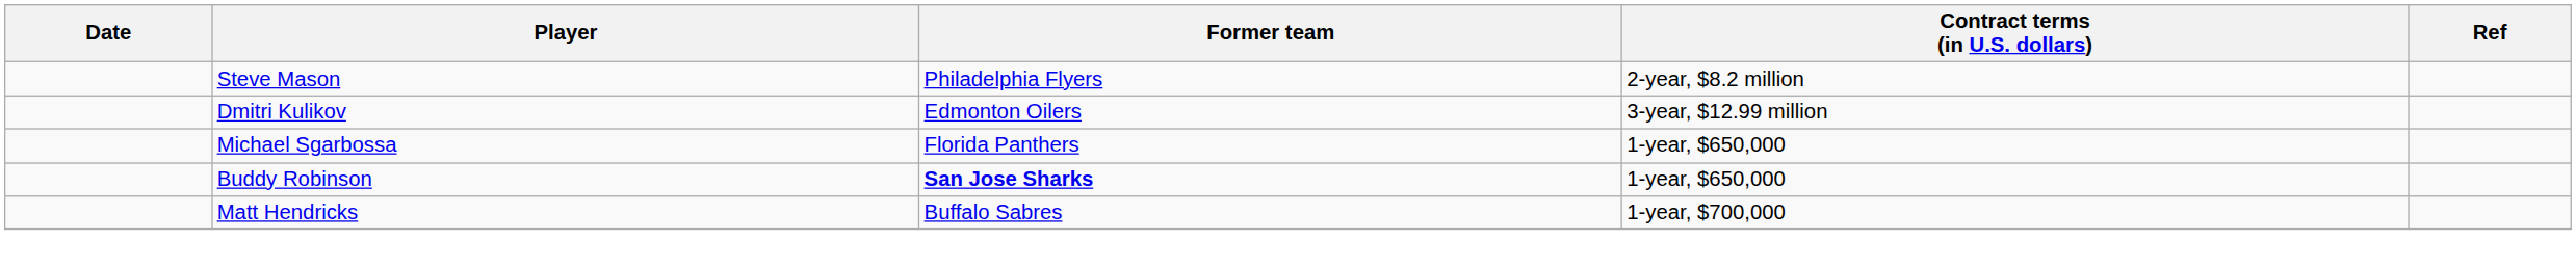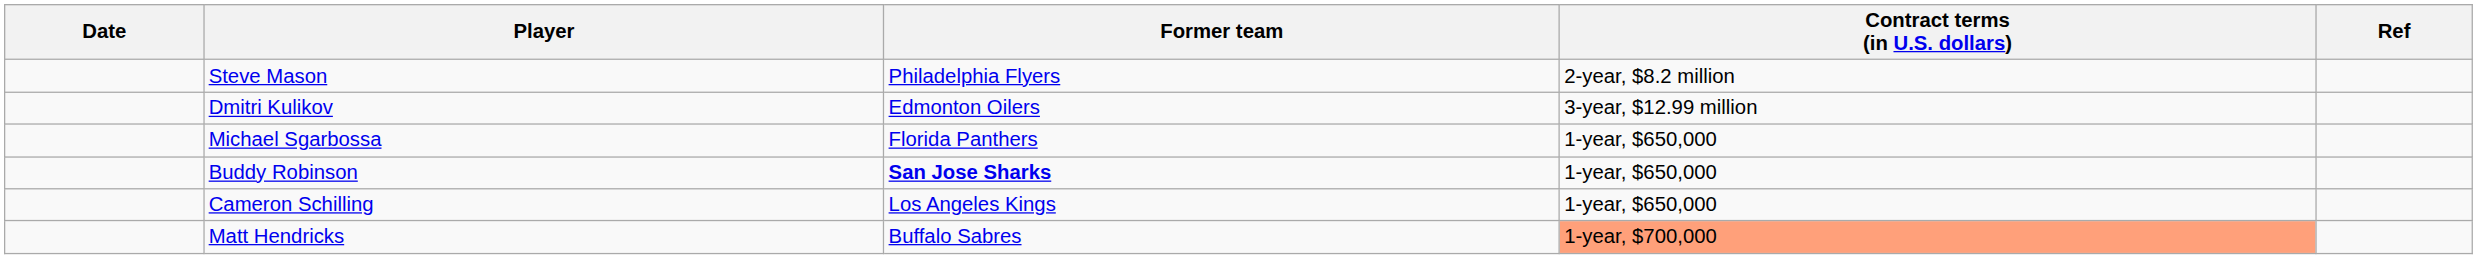+ row: Cameron Schilling | Los Angeles Kings | 1-year, $650,000
Matt Hendricks | Contract terms (in U.S. dollars): no background -> lightsalmon background
